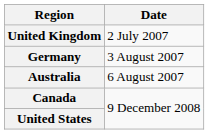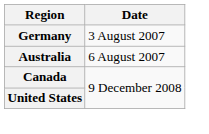- row: United Kingdom | 2 July 2007
